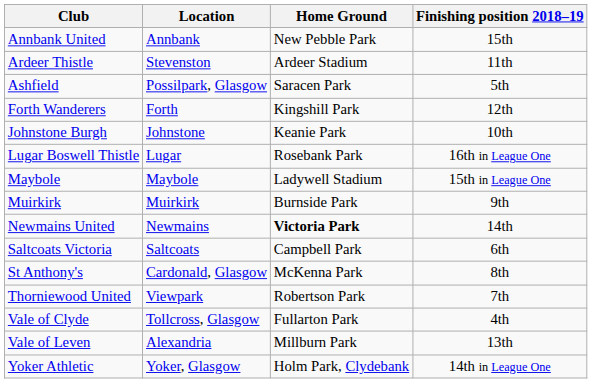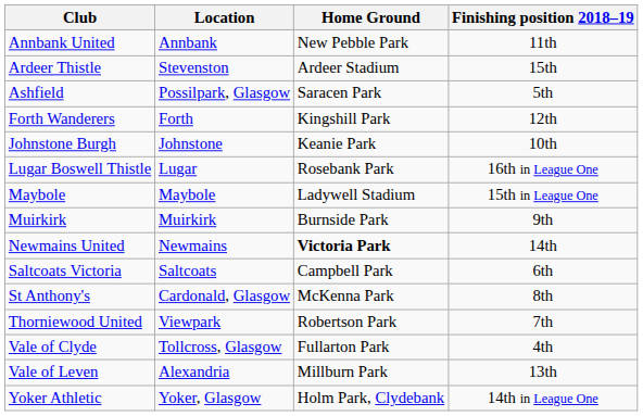Annbank United | Finishing position 2018–19: 15th -> 11th
Ardeer Thistle | Finishing position 2018–19: 11th -> 15th
